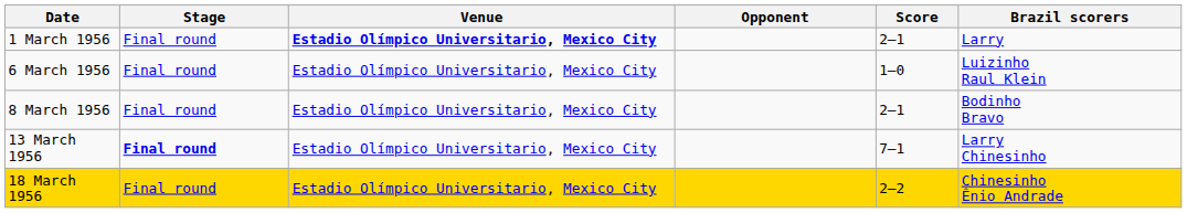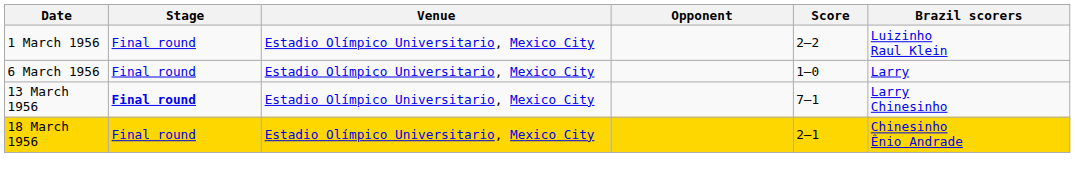1 March 1956 | Venue: bold -> normal
1 March 1956 | Score: 2–1 -> 2–2
1 March 1956 | Brazil scorers: Larry -> Luizinho Raul Klein
6 March 1956 | Brazil scorers: Luizinho Raul Klein -> Larry
- row: 8 March 1956 | Final round | Estadio Olímpico Universitario, Mexico City | 2–1 | Bodinho Bravo
18 March 1956 | Score: 2–2 -> 2–1
